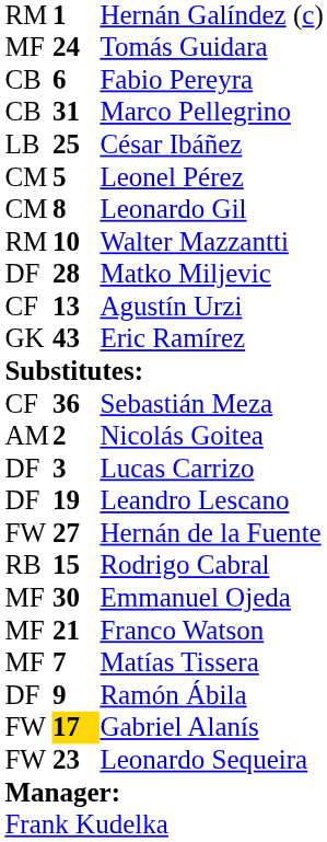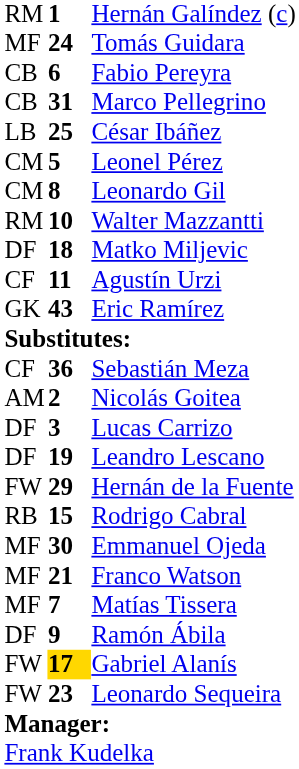Matko Miljevic | column 2: 28 -> 18
Agustín Urzi | column 2: 13 -> 11
Hernán de la Fuente | column 2: 27 -> 29
